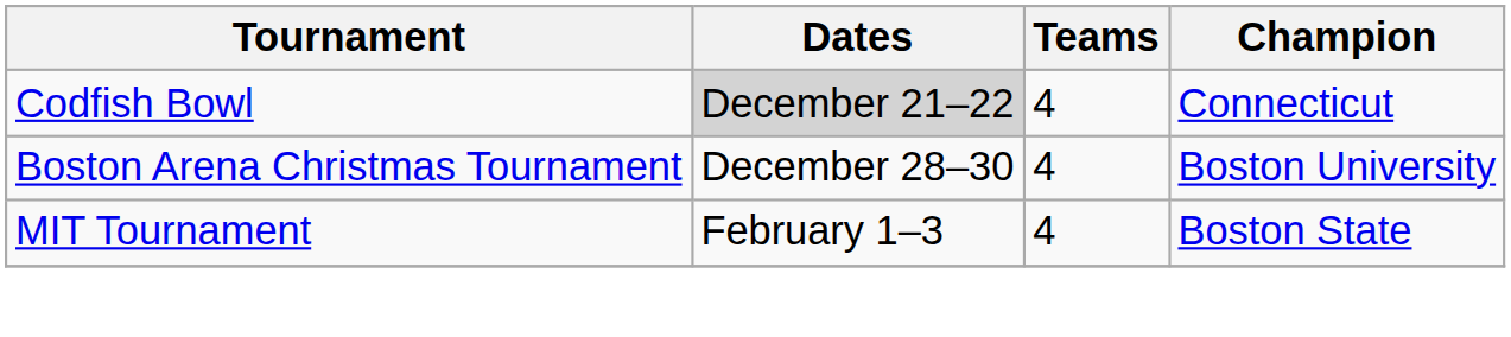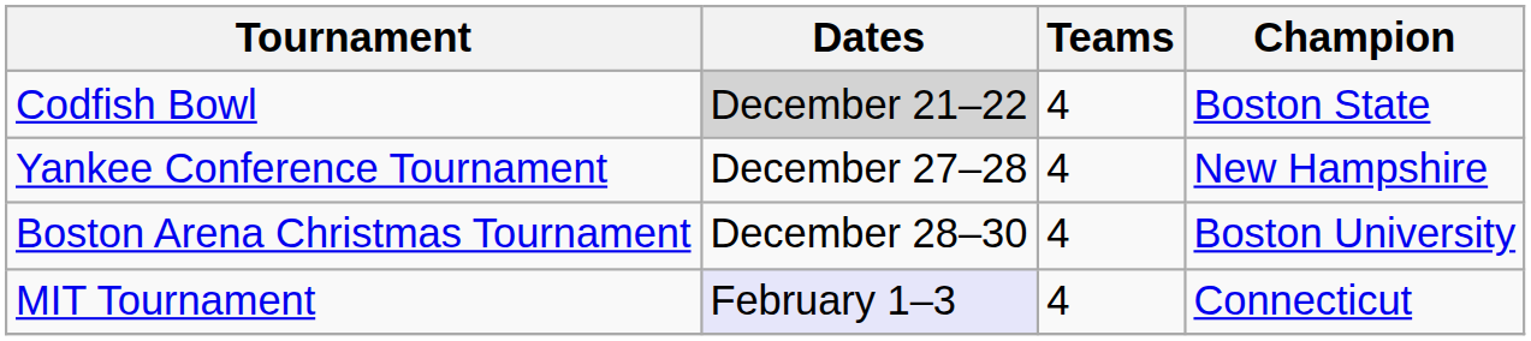Codfish Bowl | Champion: Connecticut -> Boston State
+ row: Yankee Conference Tournament | December 27–28 | 4 | New Hampshire
MIT Tournament | Dates: no background -> lavender background
MIT Tournament | Champion: Boston State -> Connecticut
